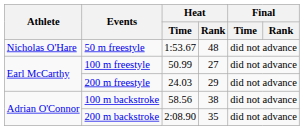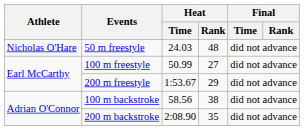50 m freestyle | Heat / Time: 1:53.67 -> 24.03
200 m freestyle | Heat / Time: 24.03 -> 1:53.67
